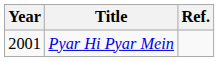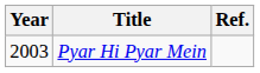Pyar Hi Pyar Mein | Year: 2001 -> 2003
